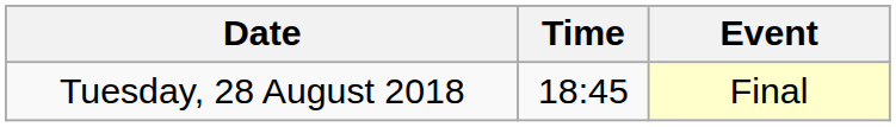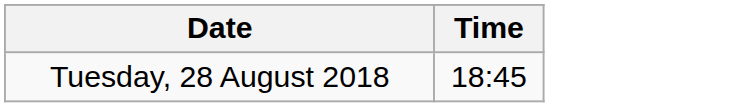- column: Event | Final
